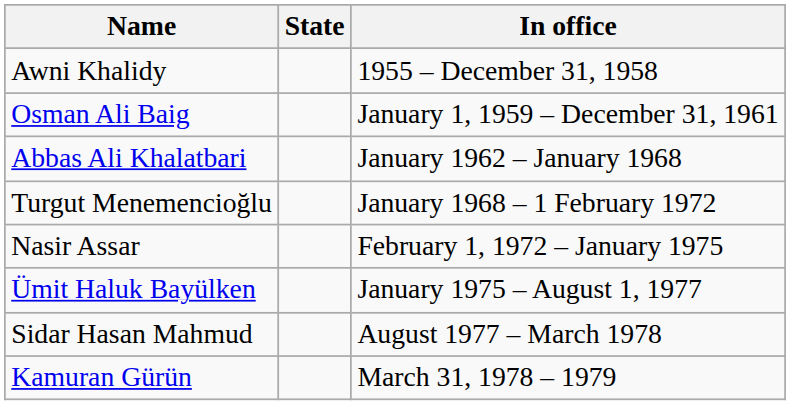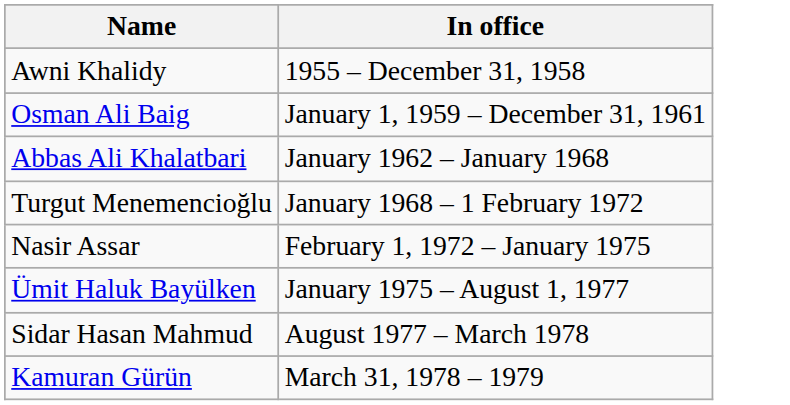- column: State
